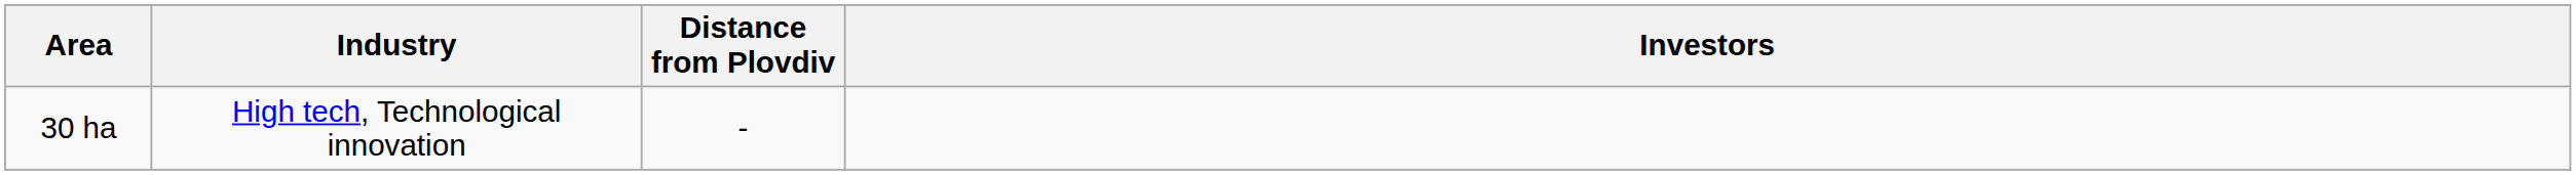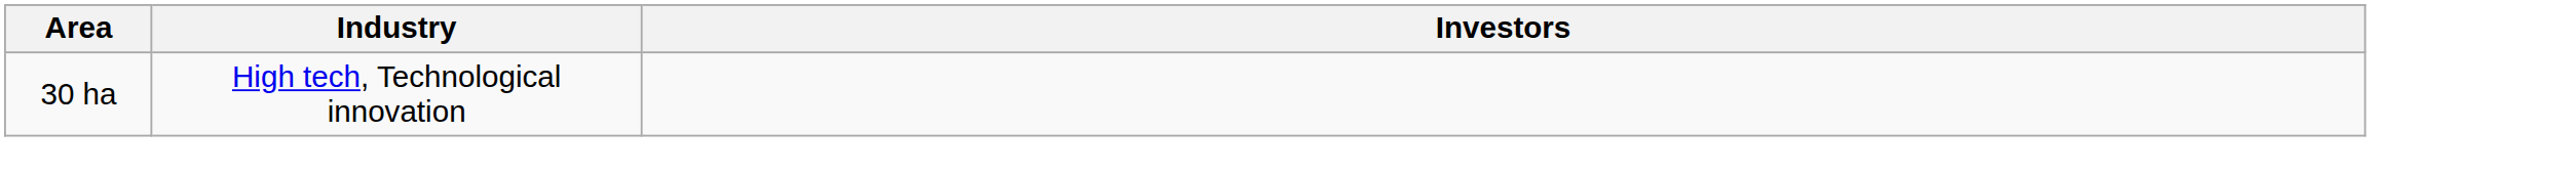- column: Distance from Plovdiv | -
